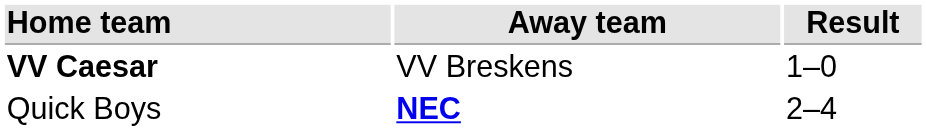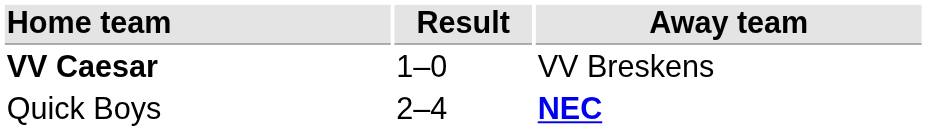columns swapped: Result <-> Away team
